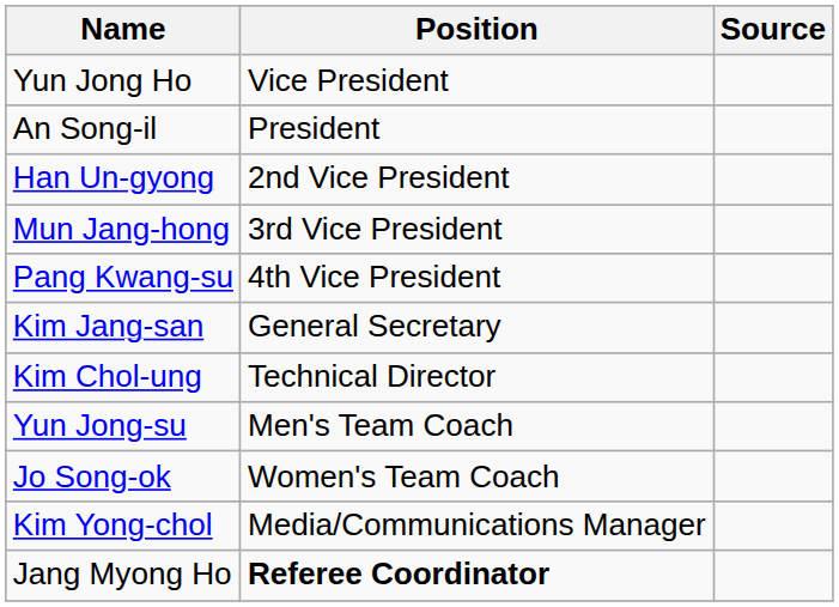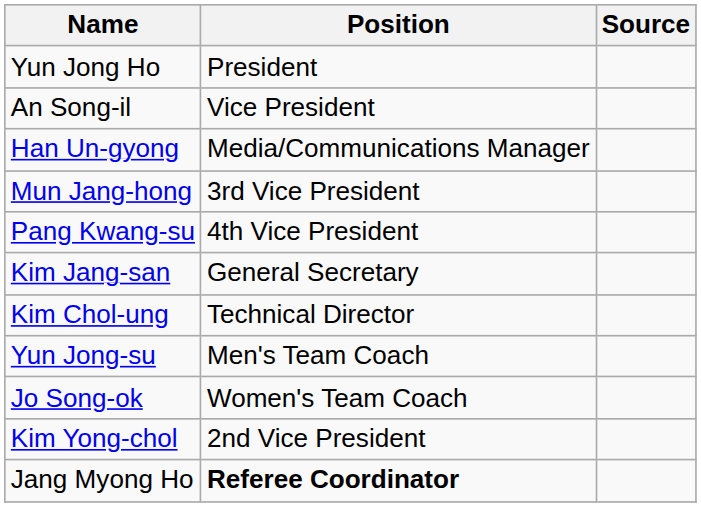Yun Jong Ho | Position: Vice President -> President
An Song-il | Position: President -> Vice President
Han Un-gyong | Position: 2nd Vice President -> Media/Communications Manager
Kim Yong-chol | Position: Media/Communications Manager -> 2nd Vice President
